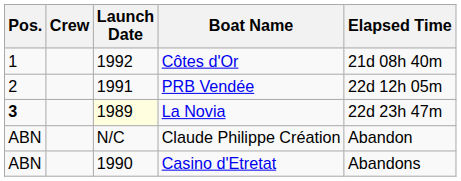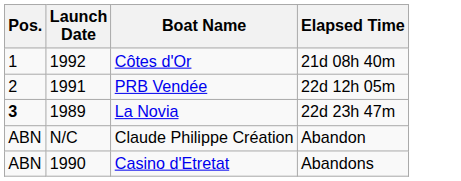- column: Crew
La Novia | Launch Date: lightyellow background -> no background
